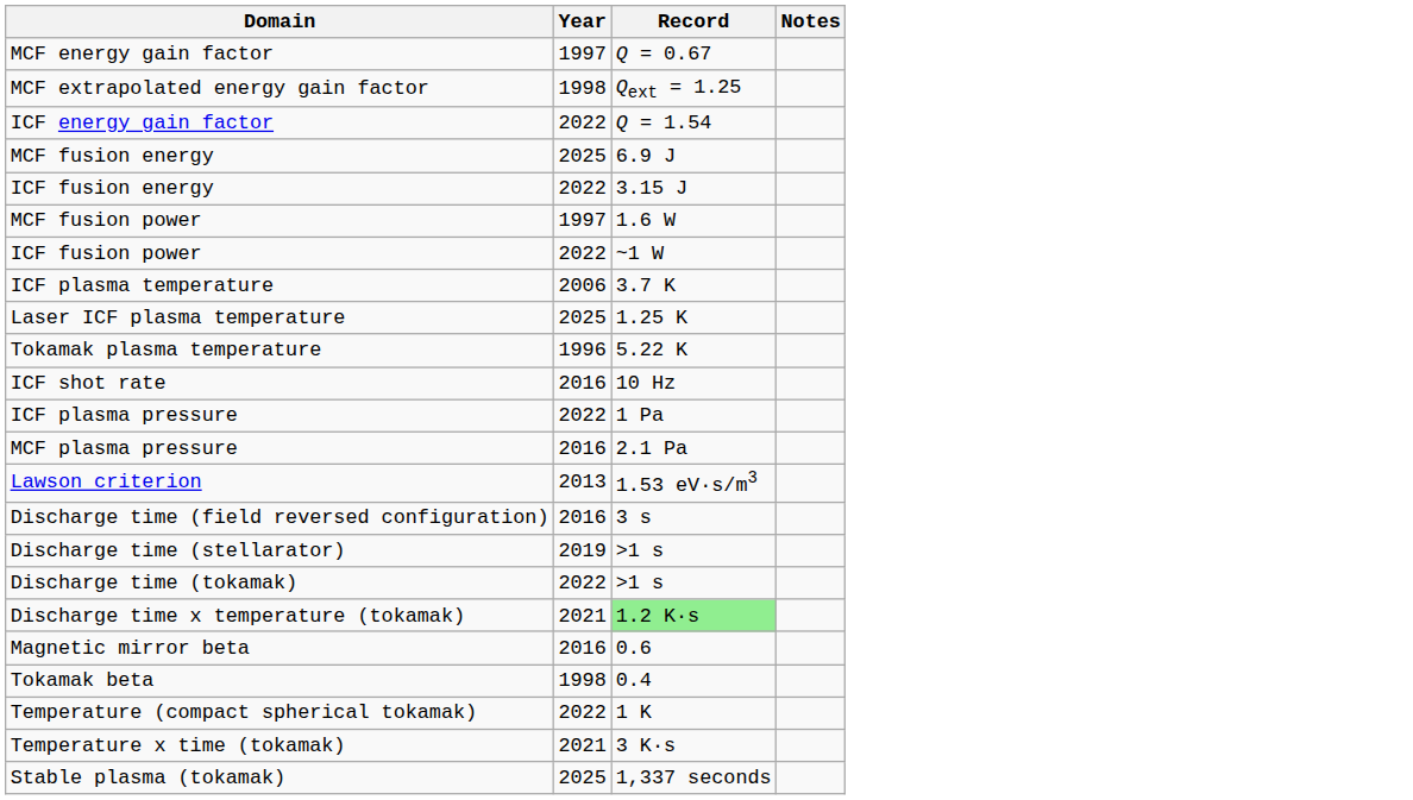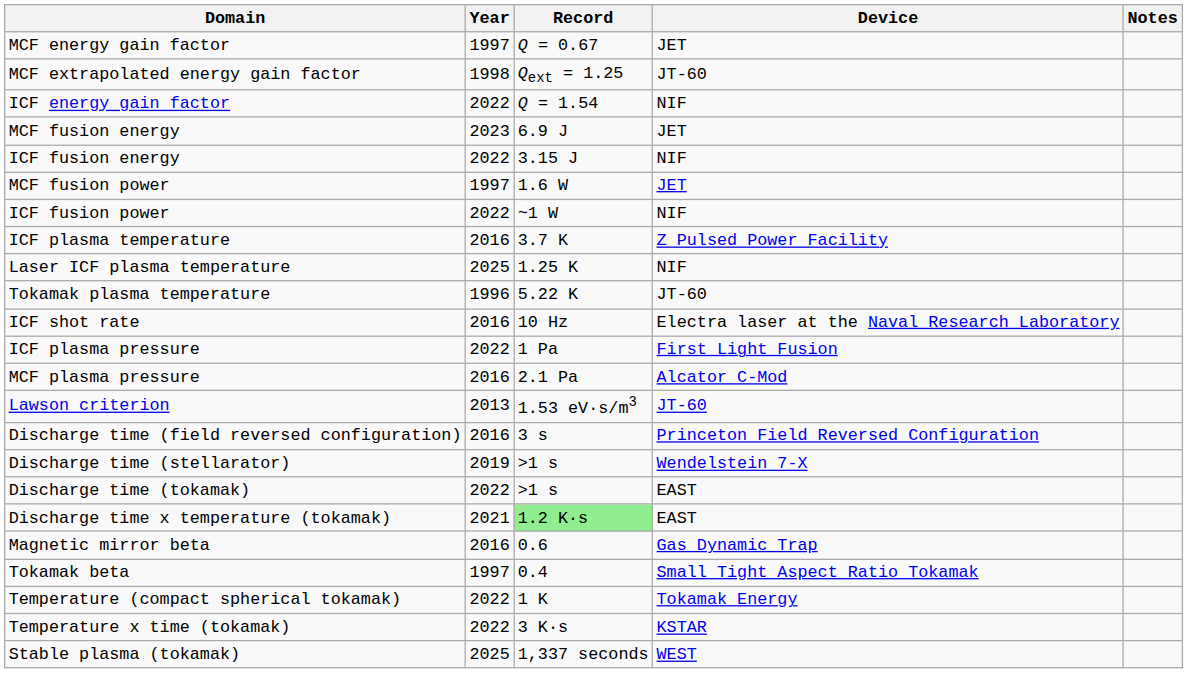+ column: Device | JET | JT-60 | NIF | JET | NIF | JET | NIF | Z Pulsed Power Facility | NIF | JT-60 | Electra laser at the Naval Research Laboratory | First Light Fusion | Alcator C-Mod | JT-60 | Princeton Field Reversed Configuration | Wendelstein 7-X | EAST | EAST | Gas Dynamic Trap | Small Tight Aspect Ratio Tokamak | Tokamak Energy | KSTAR | WEST
MCF fusion energy | Year: 2025 -> 2023
ICF plasma temperature | Year: 2006 -> 2016
Tokamak beta | Year: 1998 -> 1997
Temperature x time (tokamak) | Year: 2021 -> 2022
